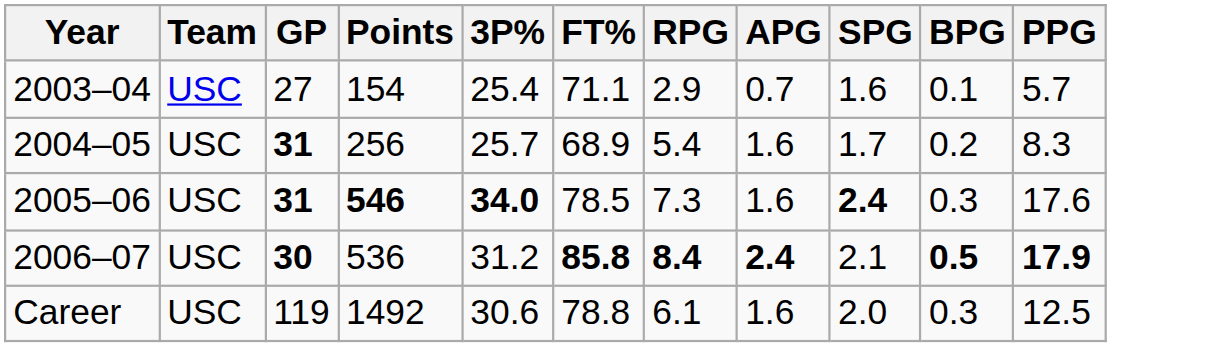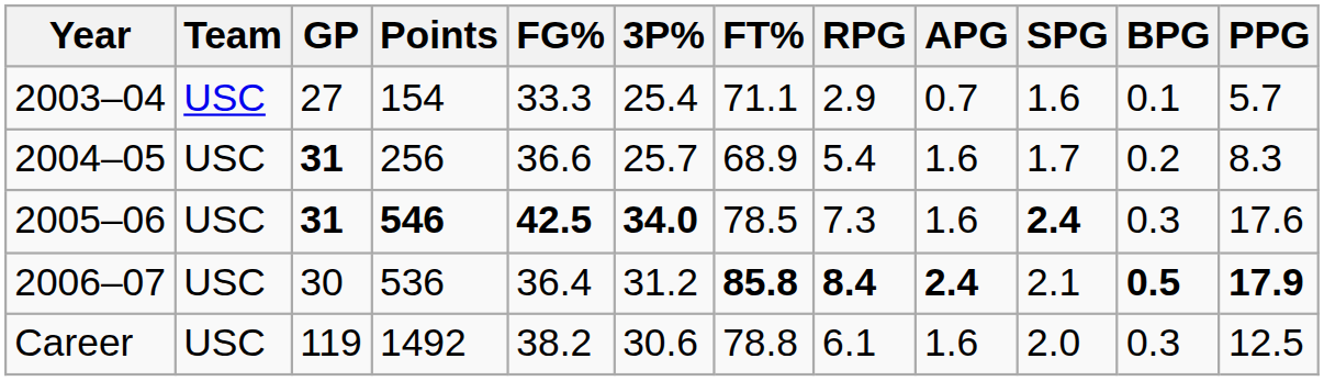+ column: FG% | 33.3 | 36.6 | 42.5 | 36.4 | 38.2
2006–07 | GP: bold -> normal
